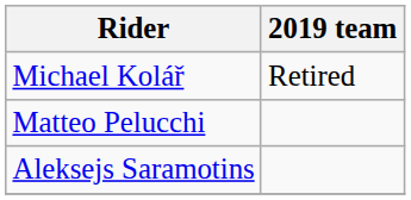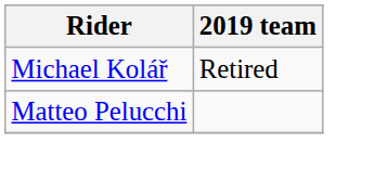- row: Aleksejs Saramotins
